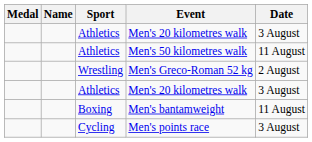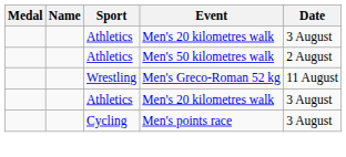Men's 50 kilometres walk | Date: 11 August -> 2 August
Men's Greco-Roman 52 kg | Date: 2 August -> 11 August
- row: Boxing | Men's bantamweight | 11 August
